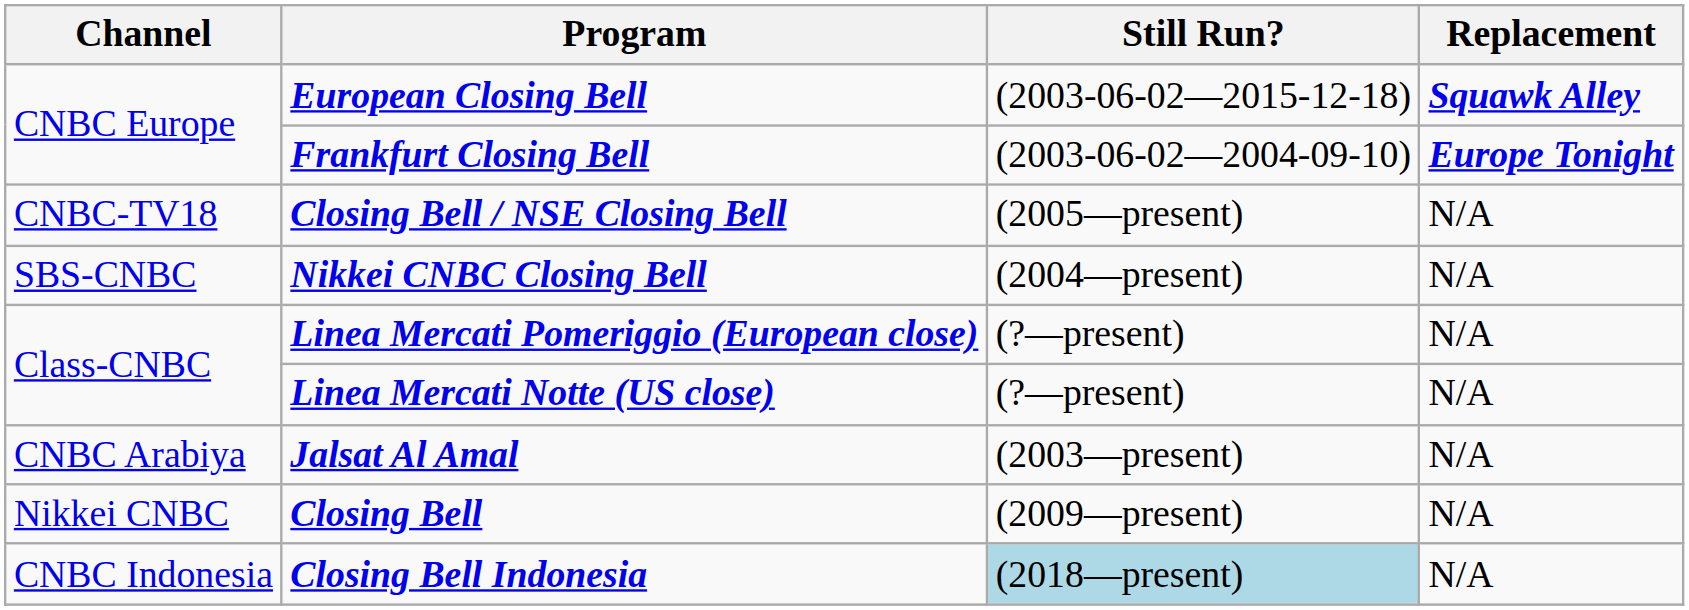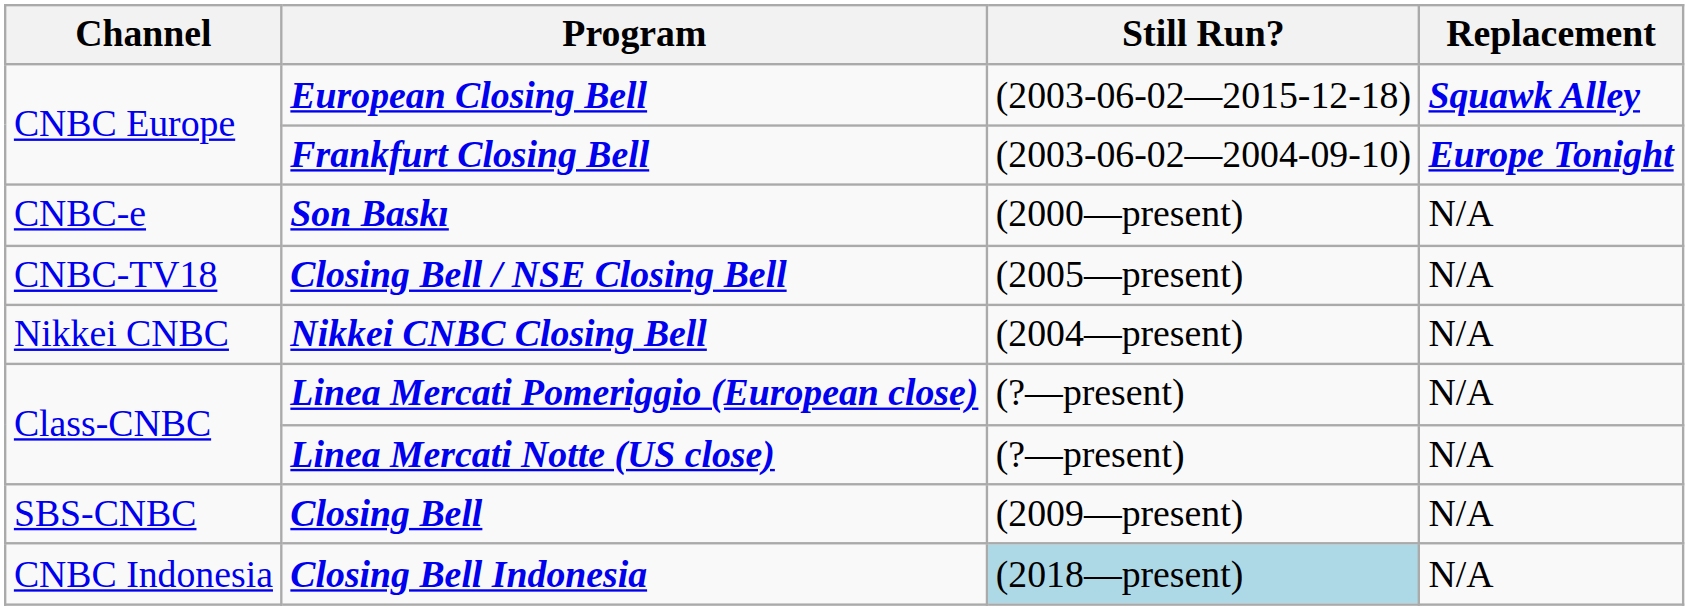+ row: CNBC-e | Son Baskı | (2000—present) | N/A
Nikkei CNBC Closing Bell | Channel: SBS-CNBC -> Nikkei CNBC
- row: CNBC Arabiya | Jalsat Al Amal | (2003—present) | N/A
Closing Bell | Channel: Nikkei CNBC -> SBS-CNBC
